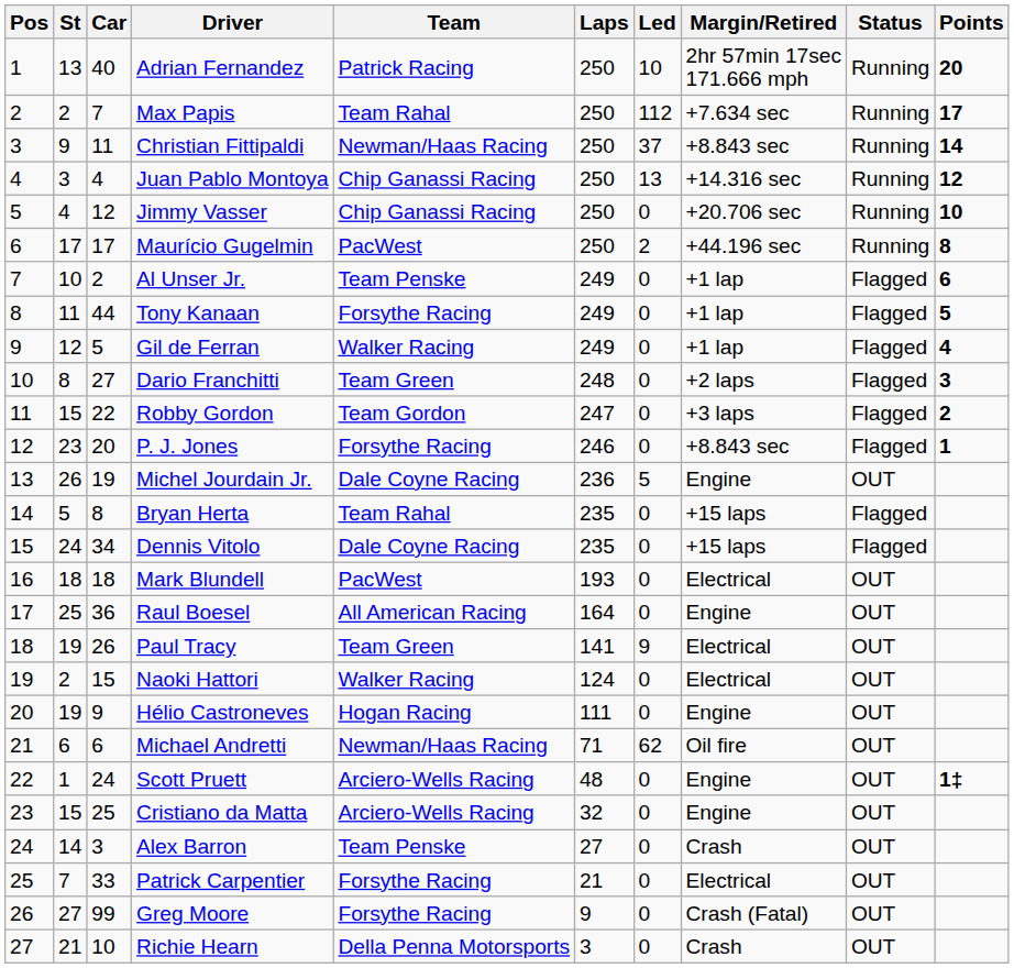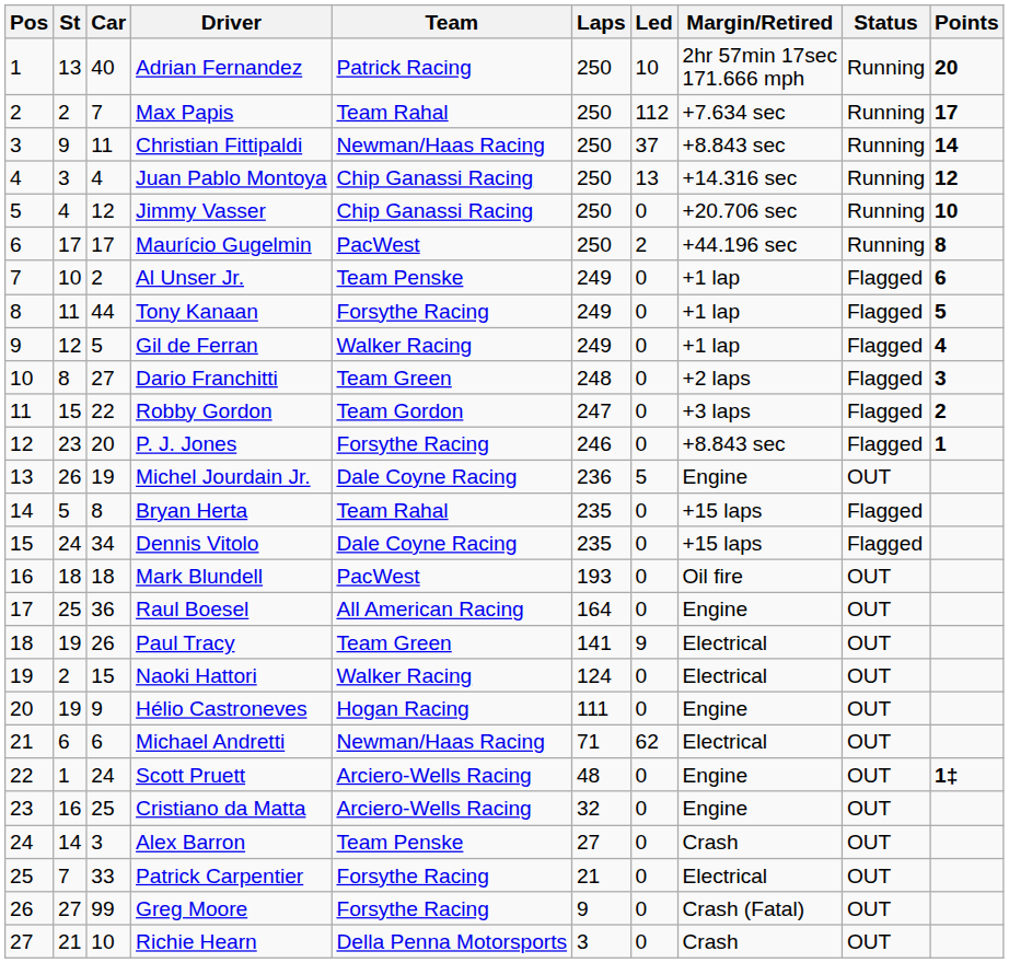Mark Blundell | Margin/Retired: Electrical -> Oil fire
Michael Andretti | Margin/Retired: Oil fire -> Electrical
Cristiano da Matta | St: 15 -> 16
